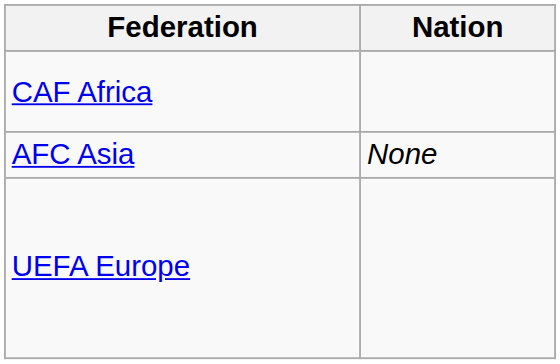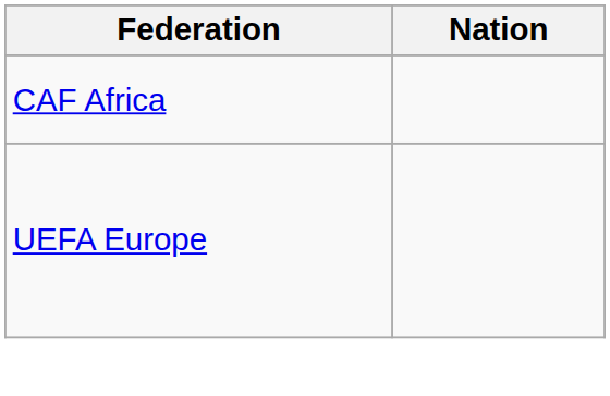- row: AFC Asia | None
